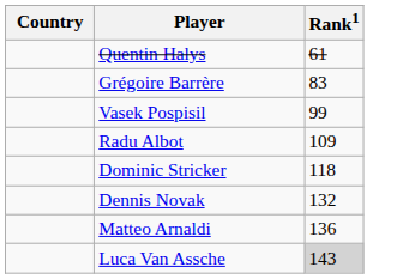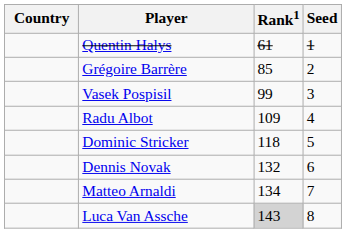+ column: Seed | 1 | 2 | 3 | 4 | 5 | 6 | 7 | 8
Grégoire Barrère | Rank1: 83 -> 85
Matteo Arnaldi | Rank1: 136 -> 134
